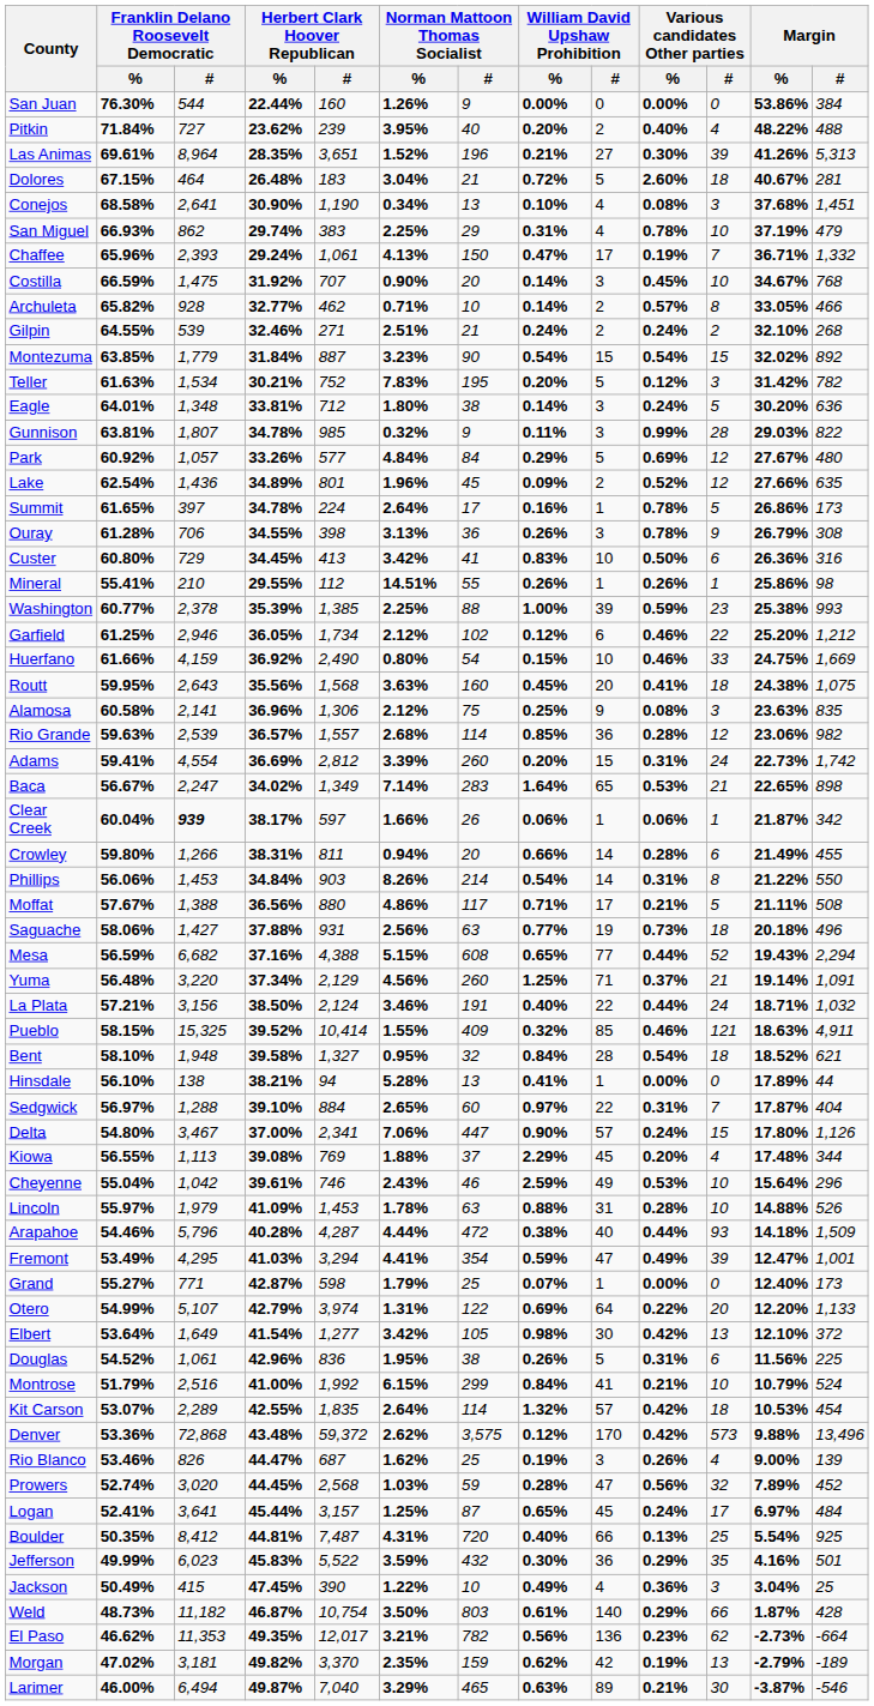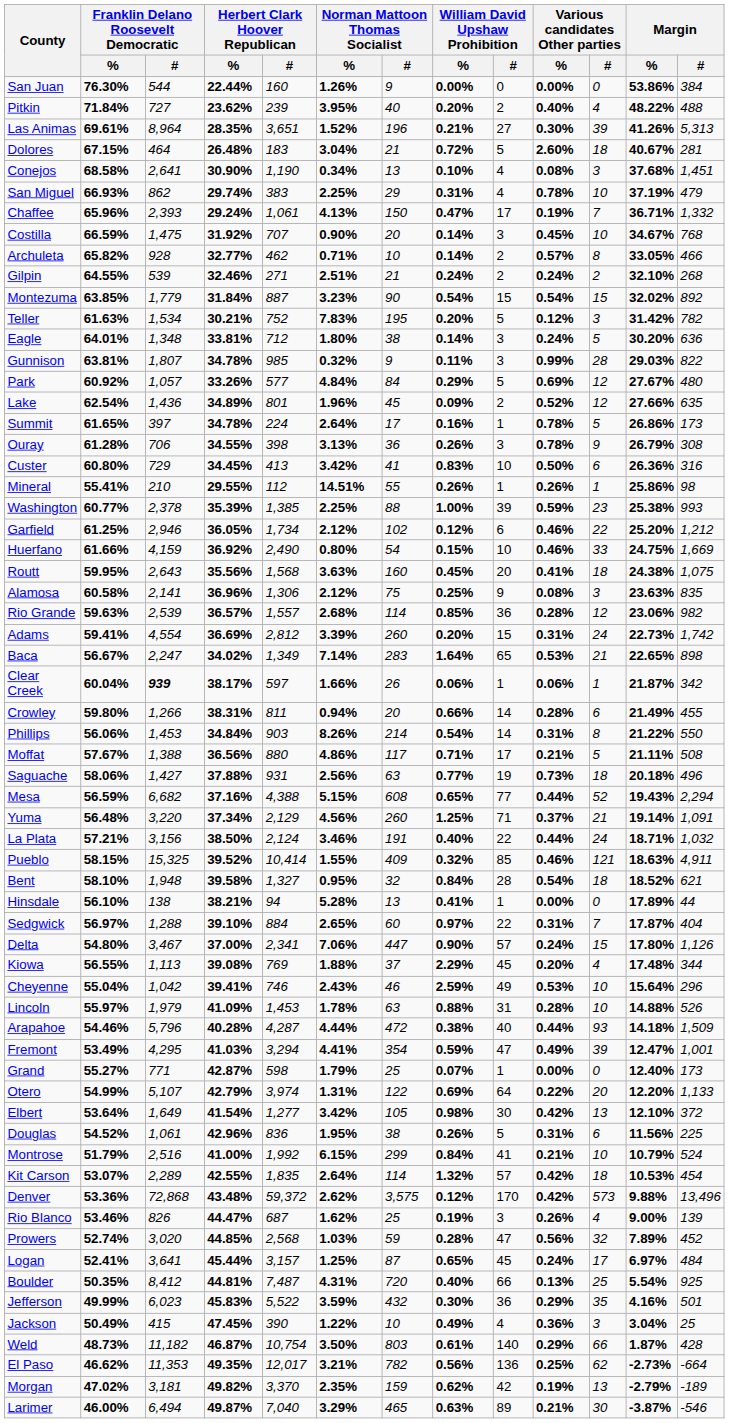Cheyenne | Herbert Clark Hoover Republican / %: 39.61% -> 39.41%
Prowers | Herbert Clark Hoover Republican / %: 44.45% -> 44.85%
El Paso | Various candidates Other parties / %: 0.23% -> 0.25%
